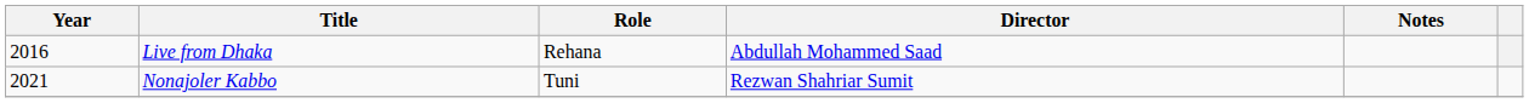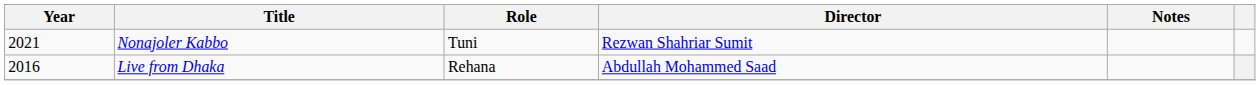rows swapped: Live from Dhaka <-> Nonajoler Kabbo
